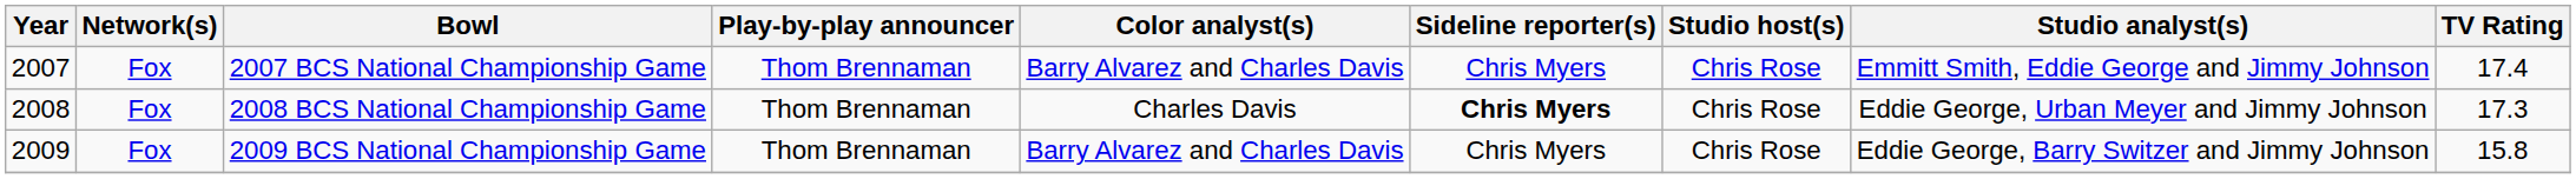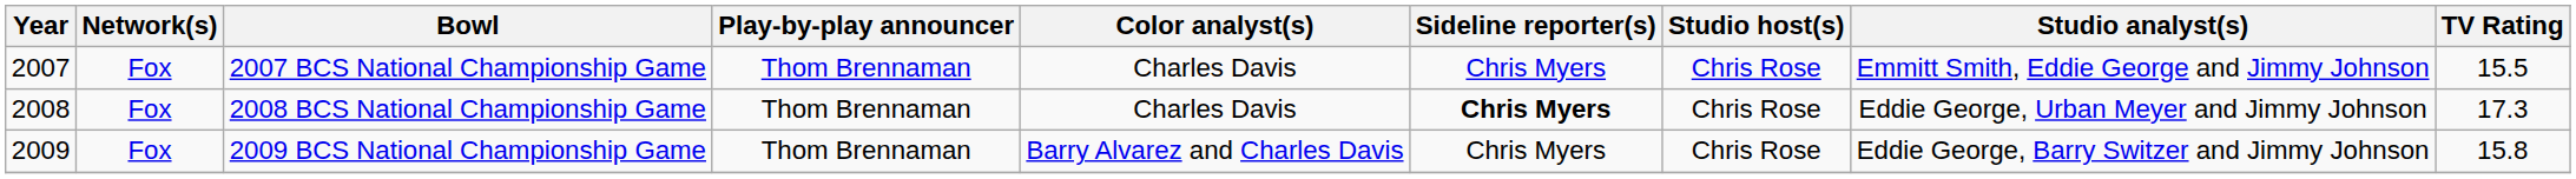2007 BCS National Championship Game | Color analyst(s): Barry Alvarez and Charles Davis -> Charles Davis
2007 BCS National Championship Game | TV Rating: 17.4 -> 15.5
